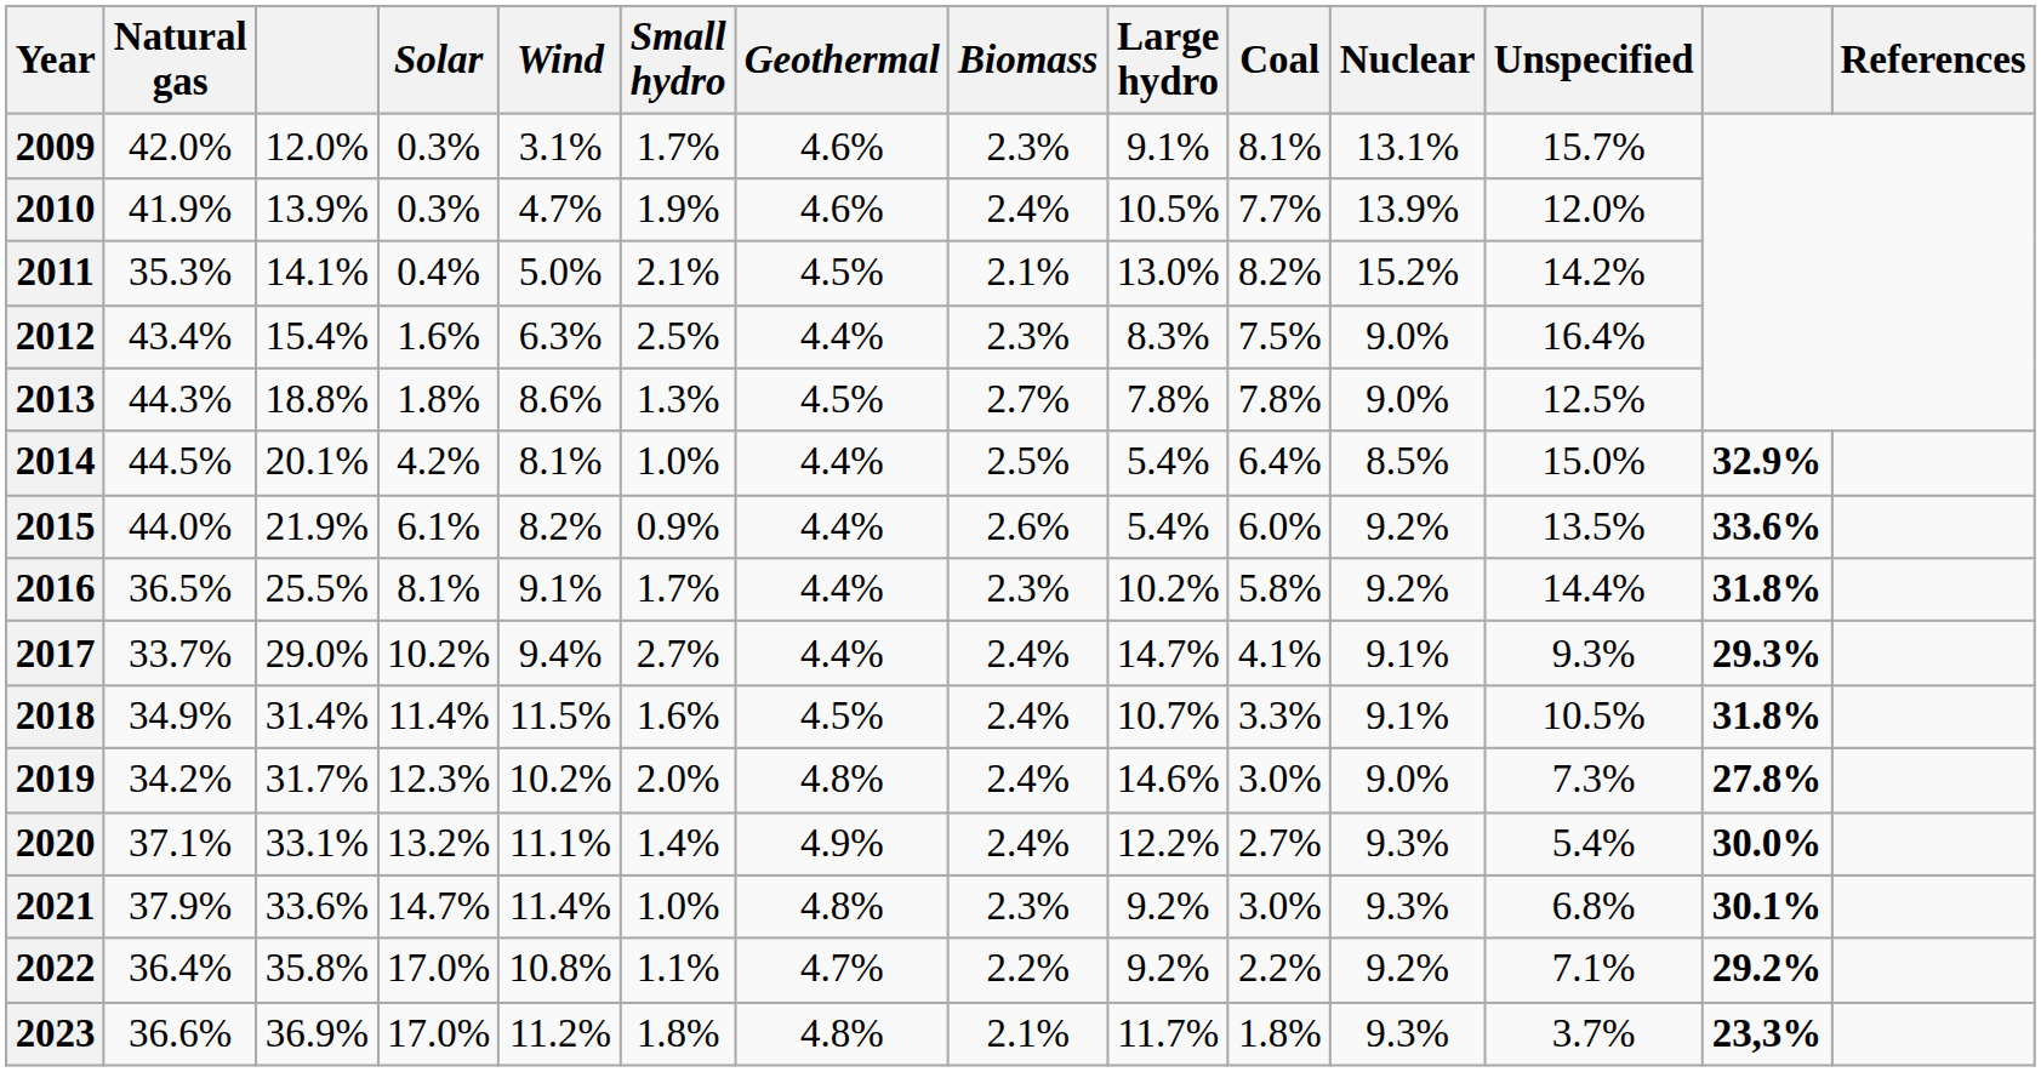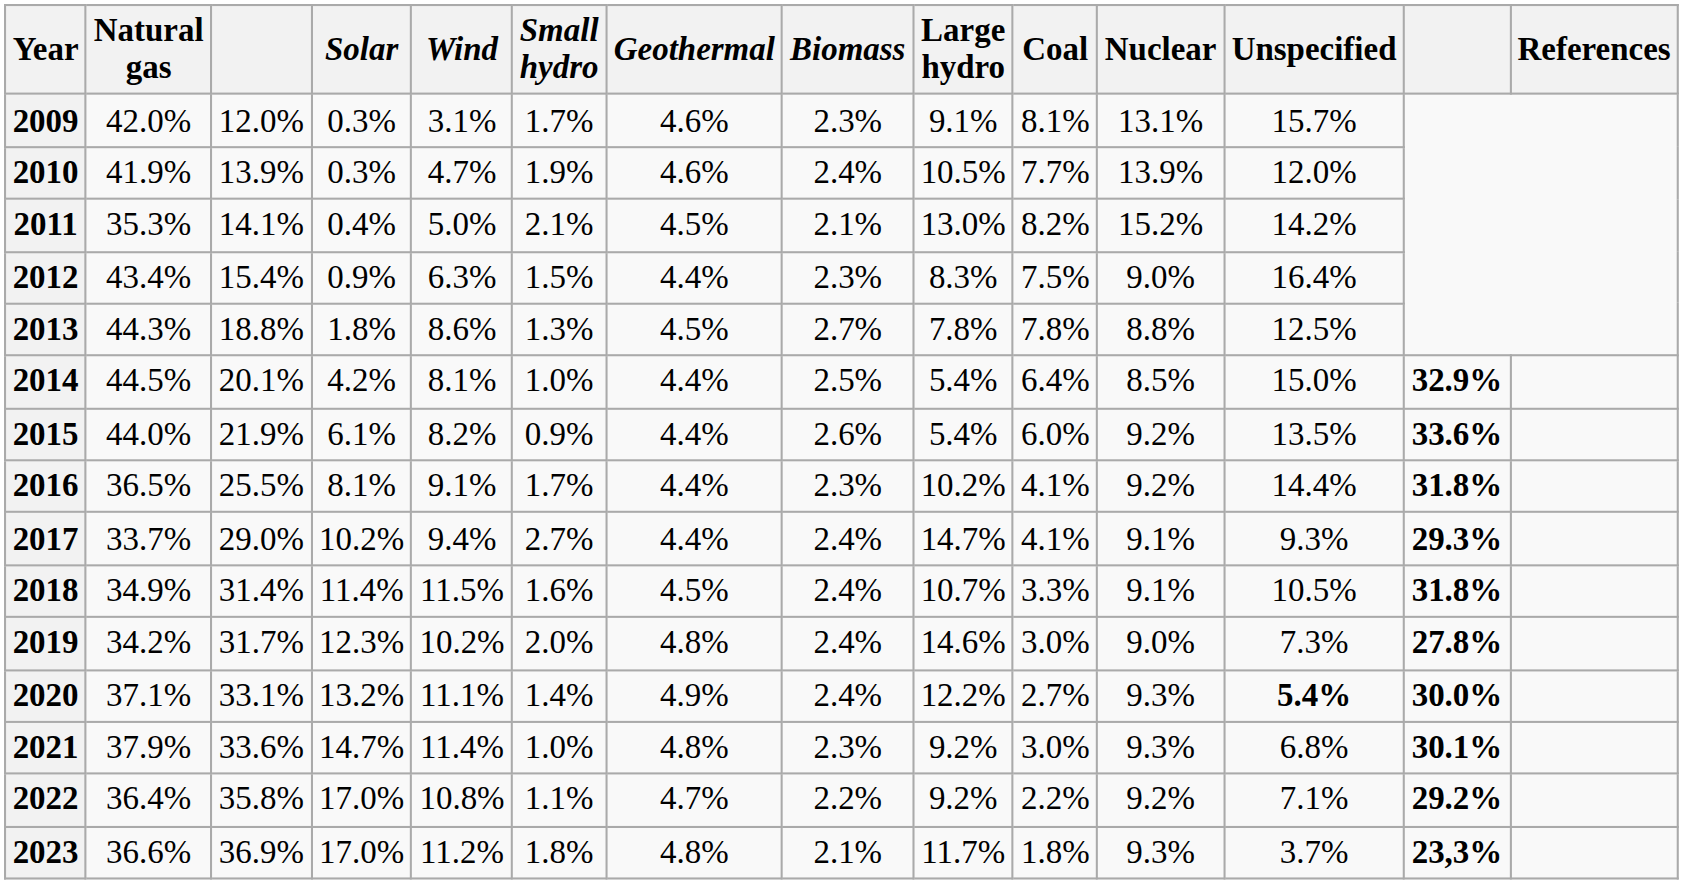2012 | Solar: 1.6% -> 0.9%
2012 | Small hydro: 2.5% -> 1.5%
2013 | Nuclear: 9.0% -> 8.8%
2016 | Coal: 5.8% -> 4.1%
2020 | Unspecified: normal -> bold
